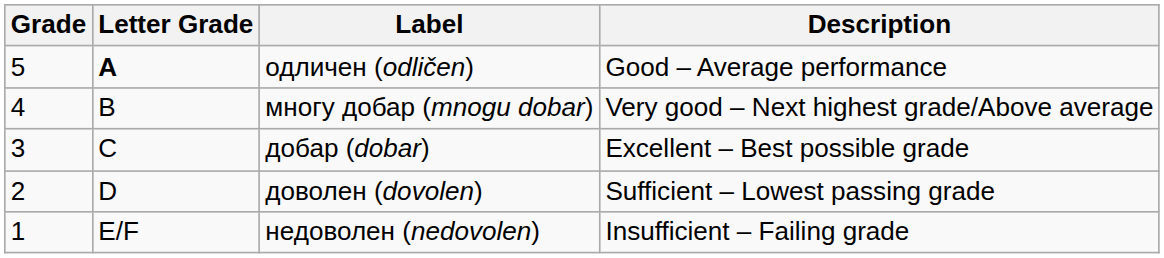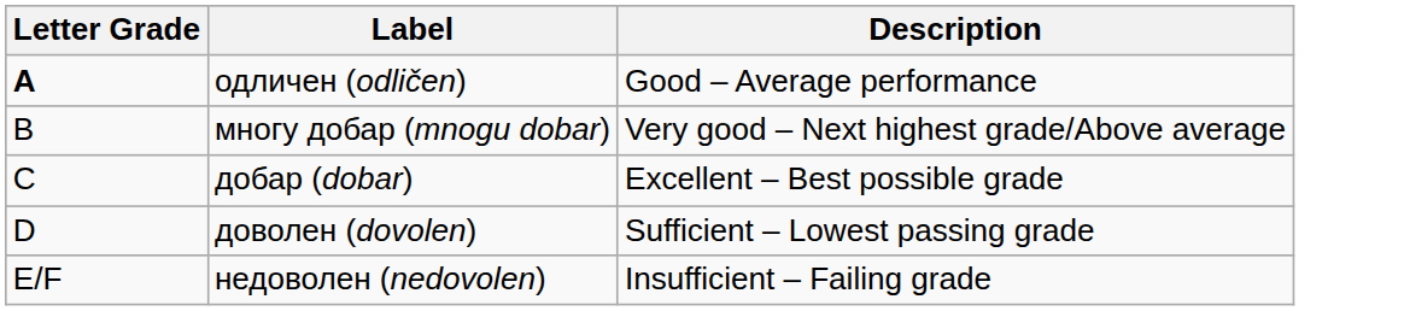- column: Grade | 5 | 4 | 3 | 2 | 1
